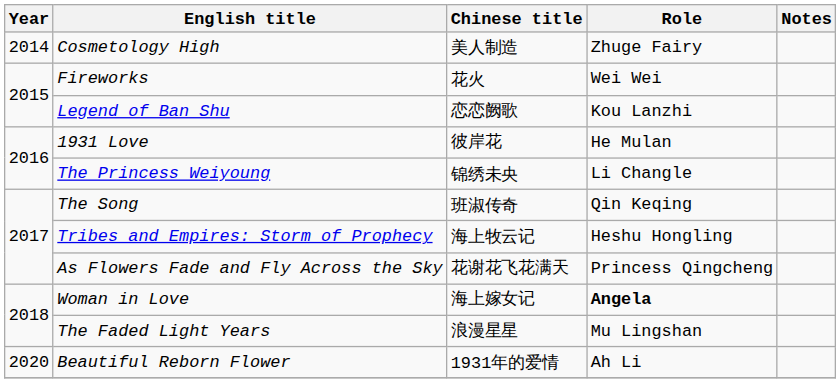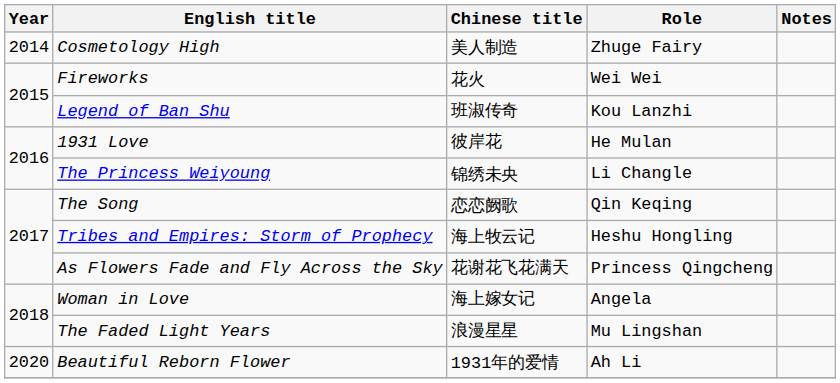Legend of Ban Shu | Chinese title: 恋恋阙歌 -> 班淑传奇
The Song | Chinese title: 班淑传奇 -> 恋恋阙歌
Woman in Love | Role: bold -> normal
